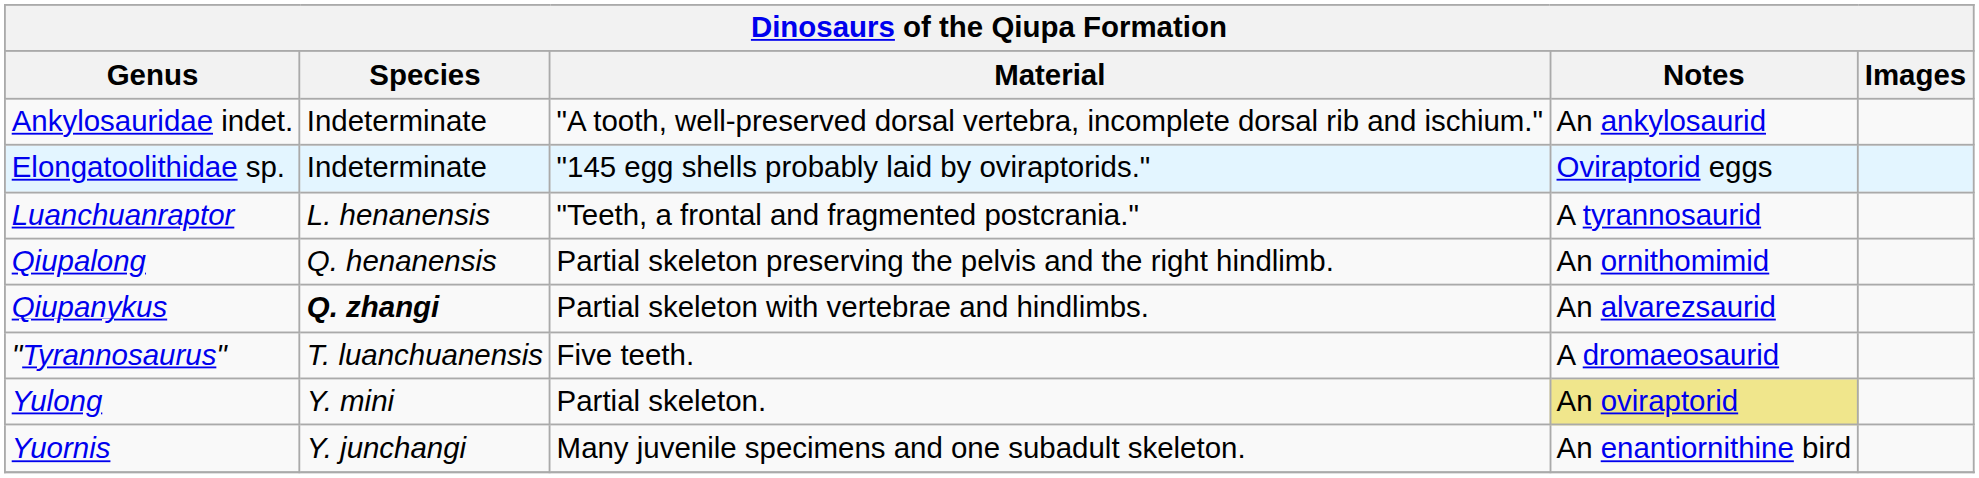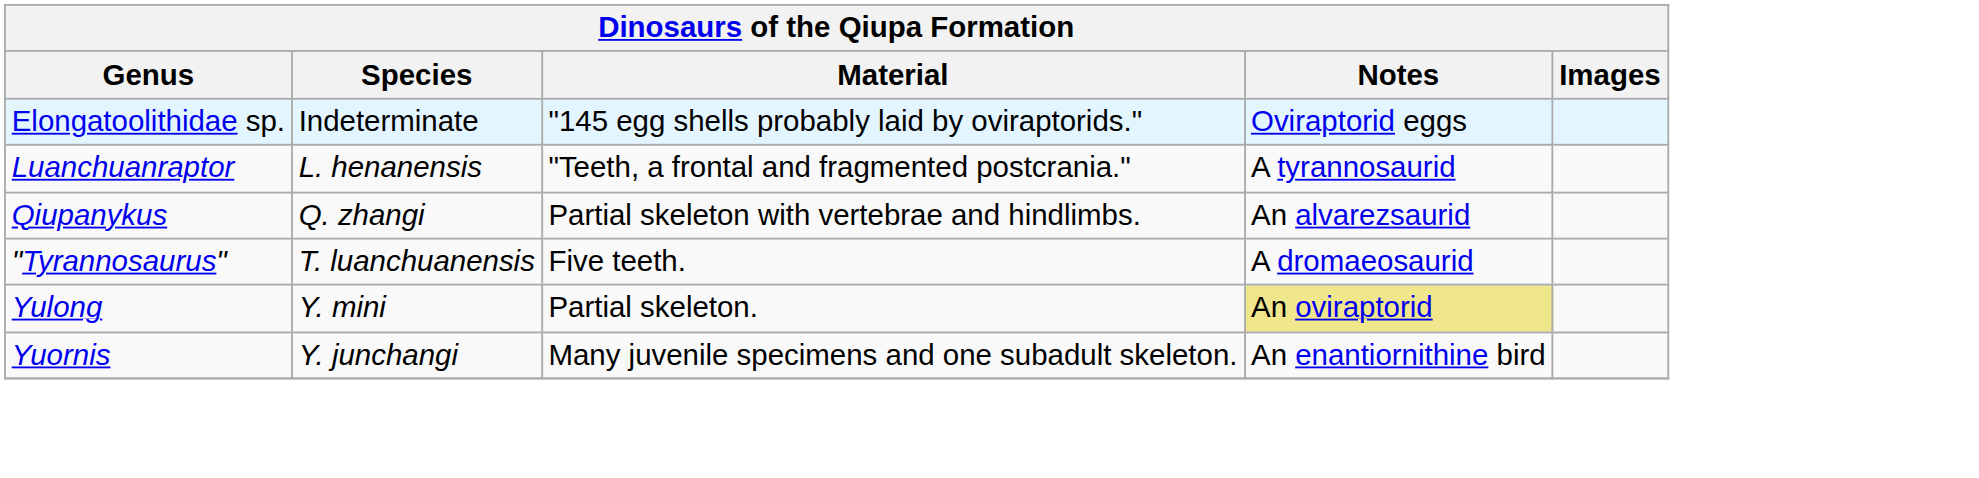- row: Ankylosauridae indet. | Indeterminate | "A tooth, well-preserved dorsal vertebra, incomplete dorsal rib and ischium." | An ankylosaurid
- row: Qiupalong | Q. henanensis | Partial skeleton preserving the pelvis and the right hindlimb. | An ornithomimid
Qiupanykus | Species: bold -> normal
